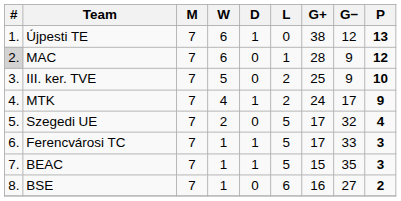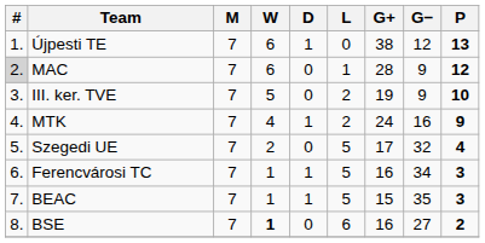III. ker. TVE | G+: 25 -> 19
MTK | G−: 17 -> 16
Ferencvárosi TC | G+: 17 -> 16
Ferencvárosi TC | G−: 33 -> 34
BSE | W: normal -> bold
